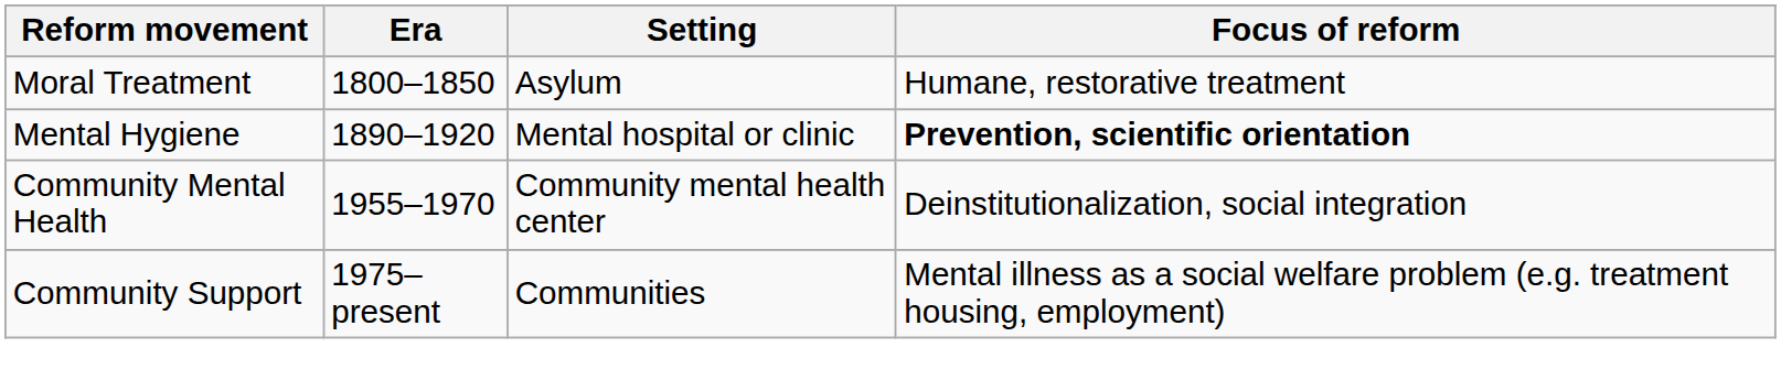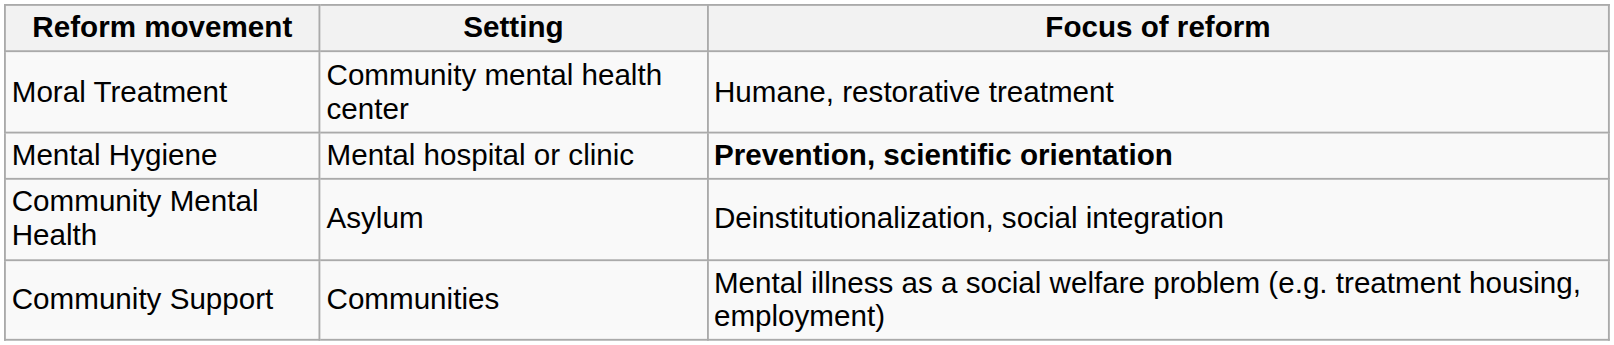- column: Era | 1800–1850 | 1890–1920 | 1955–1970 | 1975–present
Moral Treatment | Setting: Asylum -> Community mental health center
Community Mental Health | Setting: Community mental health center -> Asylum
